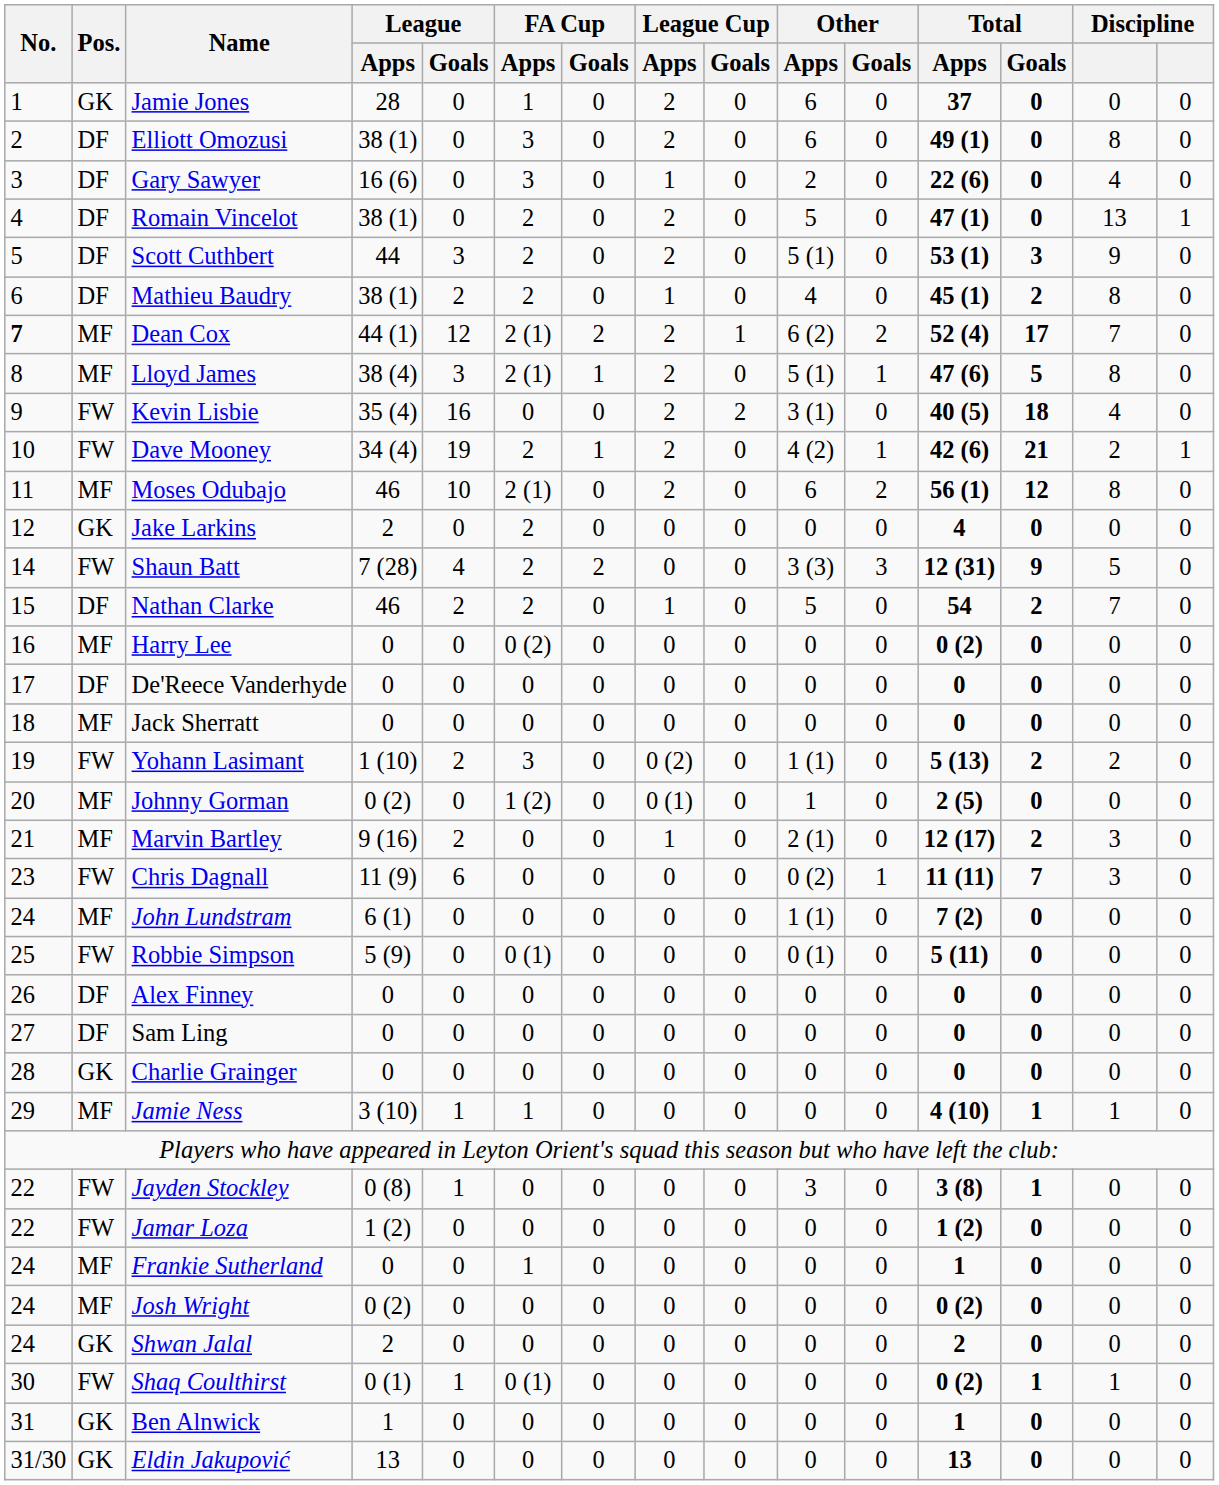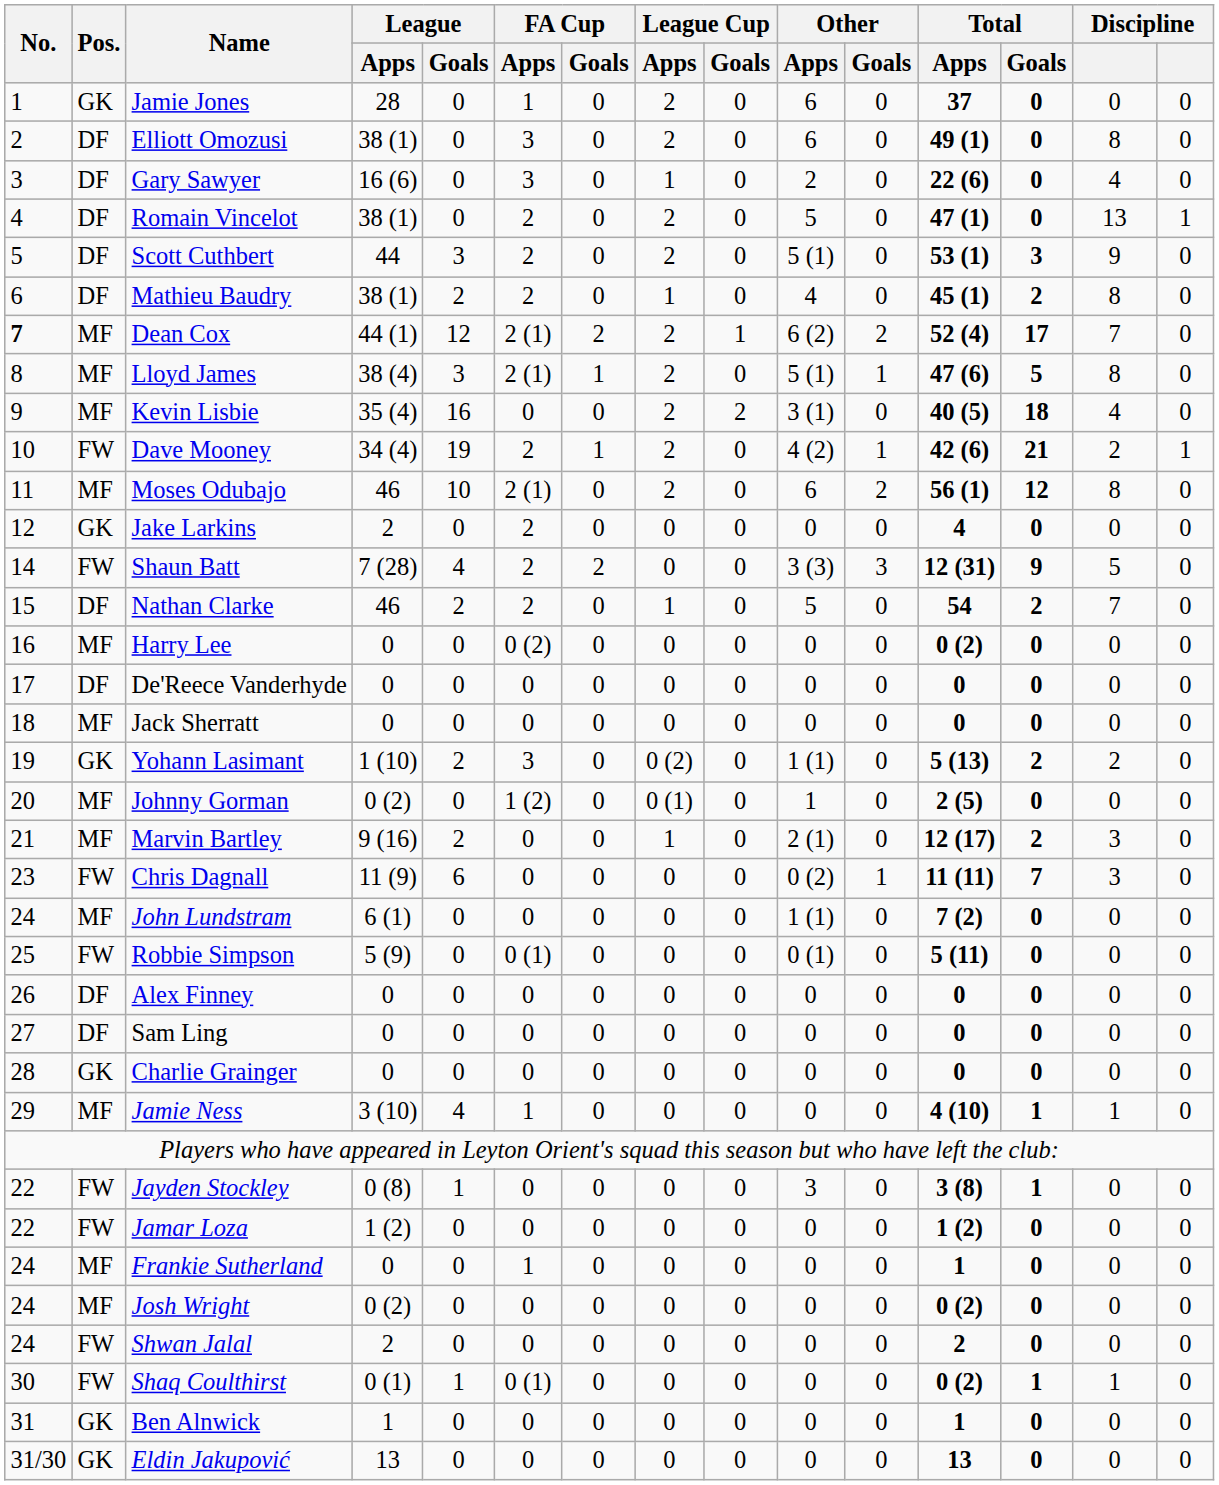Kevin Lisbie | Pos.: FW -> MF
Yohann Lasimant | Pos.: FW -> GK
Jamie Ness | League / Goals: 1 -> 4
Shwan Jalal | Pos.: GK -> FW
